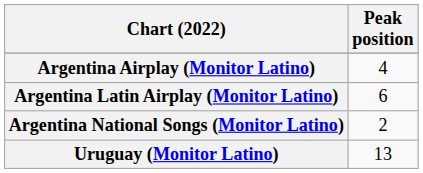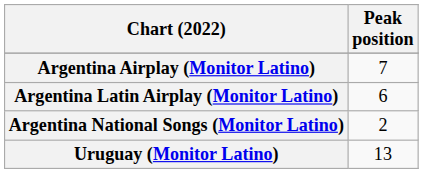Argentina Airplay (Monitor Latino) | Peak position: 4 -> 7
